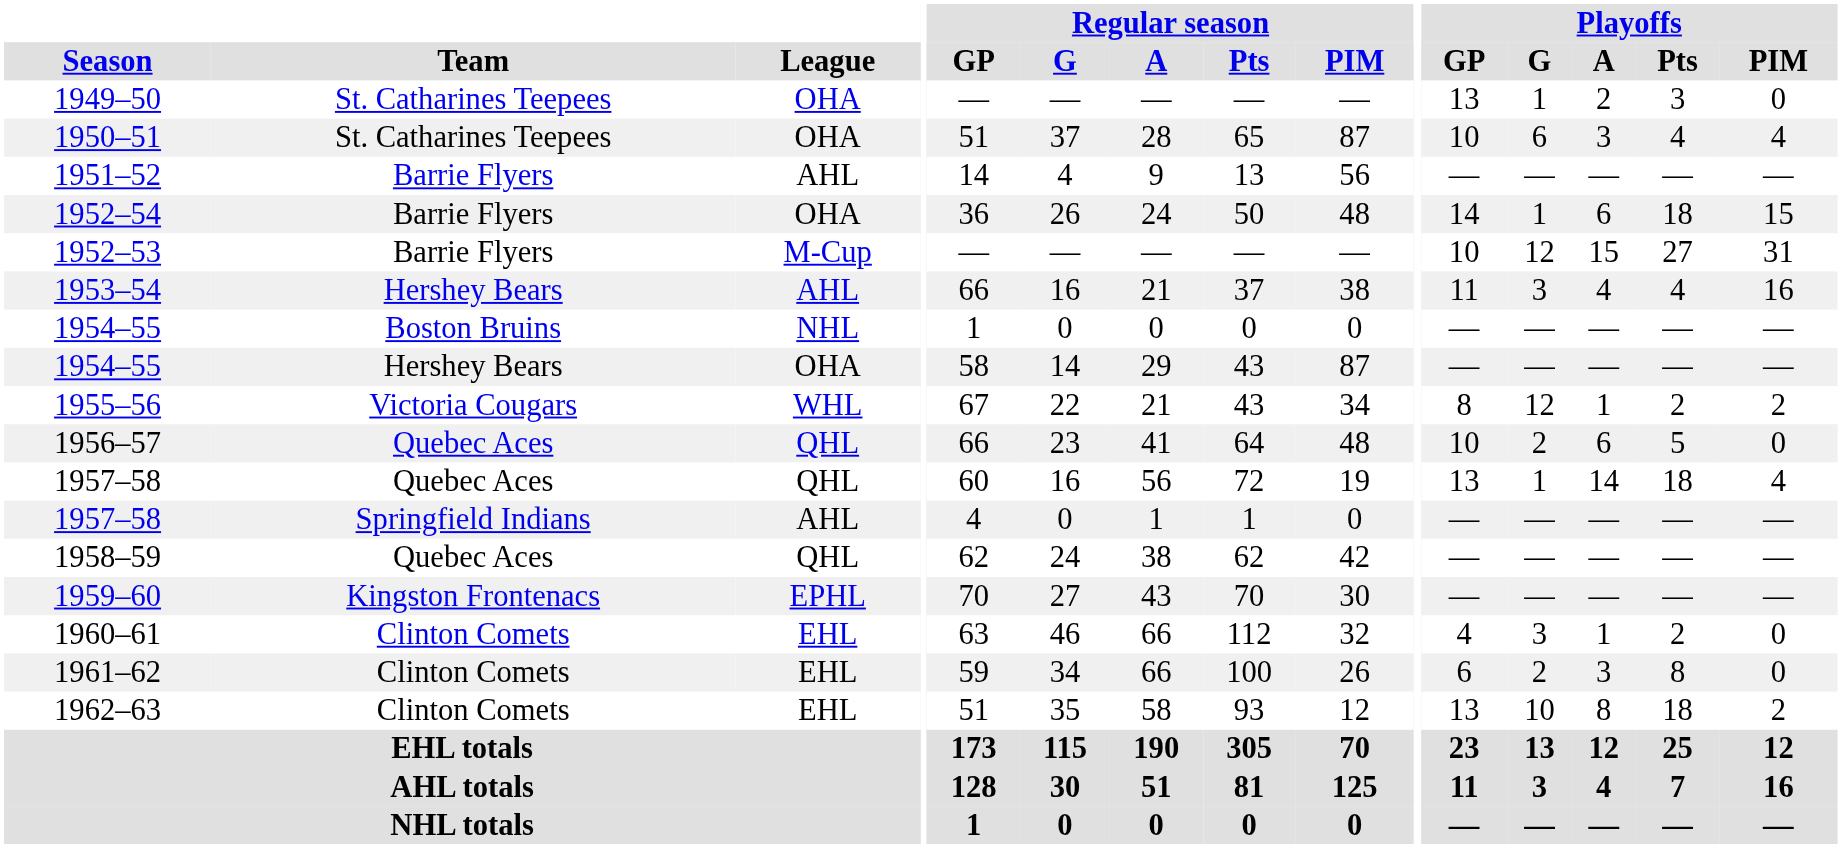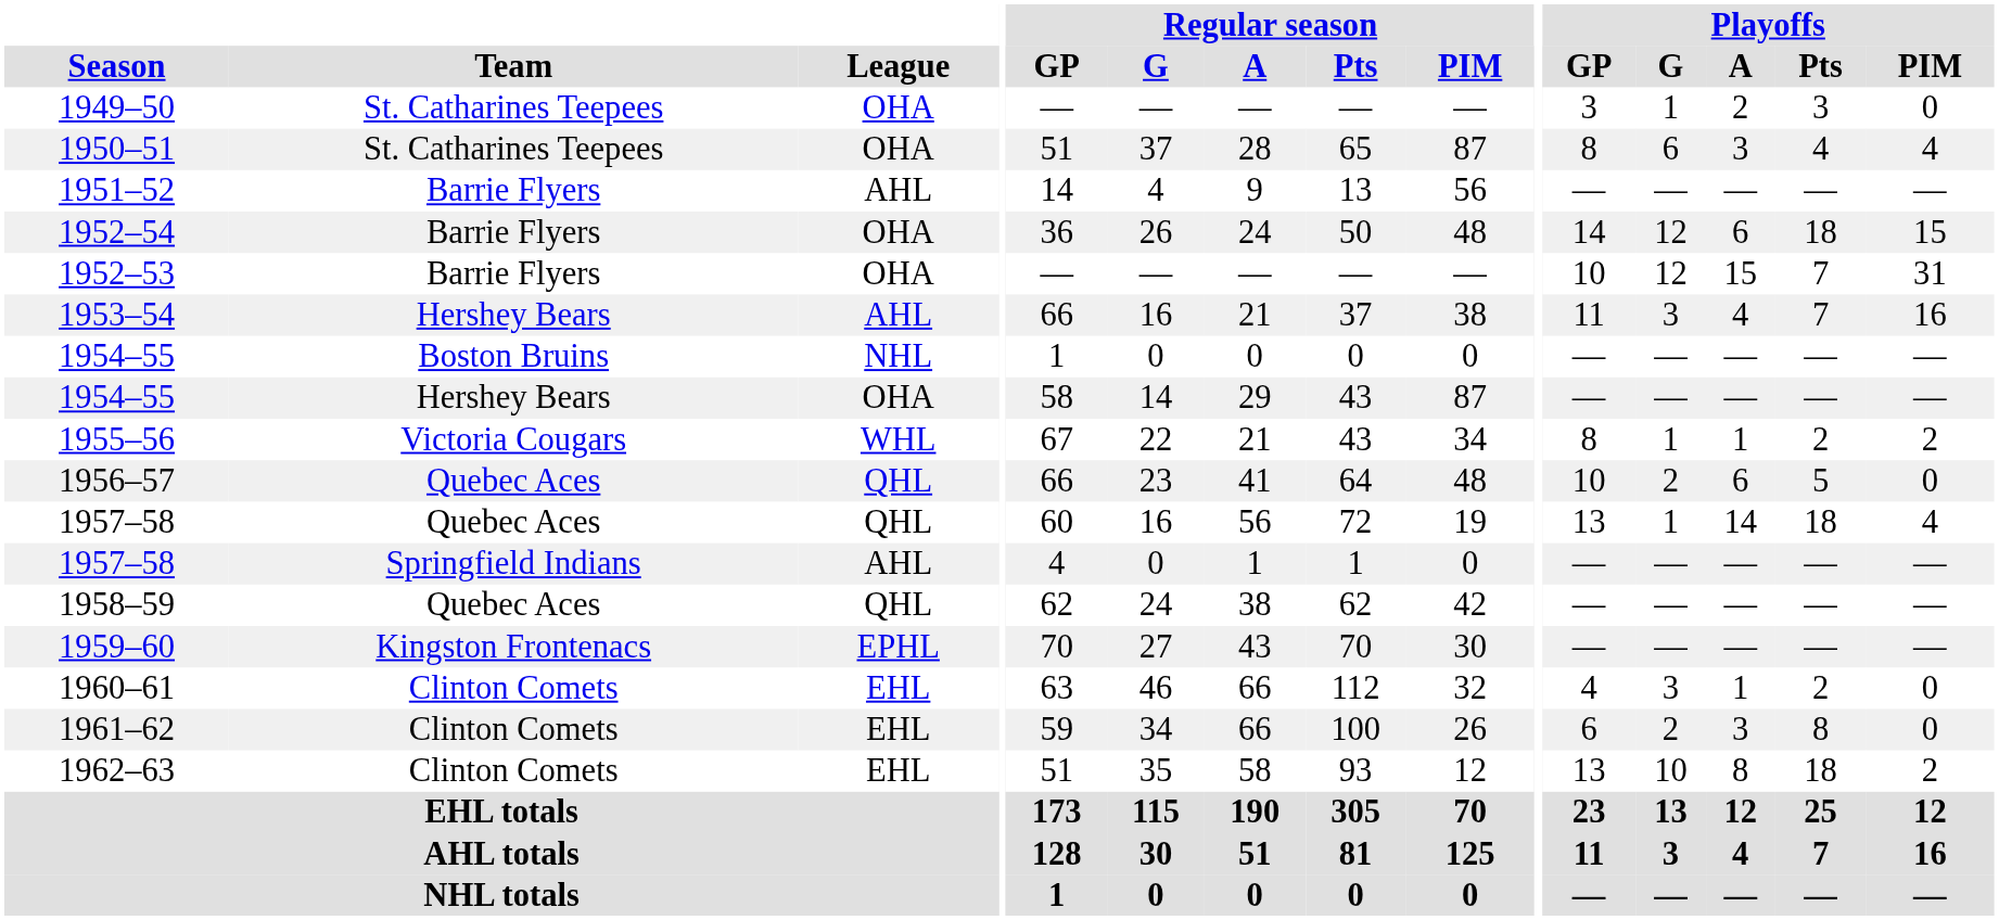1949–50 | Playoffs / GP: 13 -> 3
1950–51 | Playoffs / GP: 10 -> 8
1952–54 | Playoffs / G: 1 -> 12
1952–53 | League: M-Cup -> OHA
1952–53 | Playoffs / Pts: 27 -> 7
1953–54 | Playoffs / Pts: 4 -> 7
1955–56 | Playoffs / G: 12 -> 1
